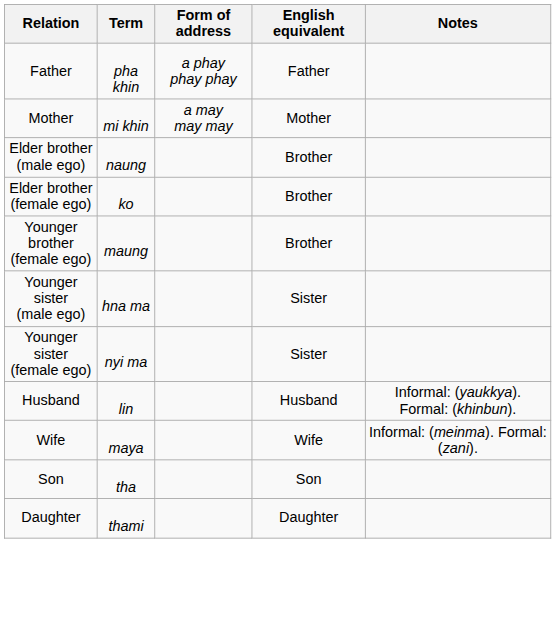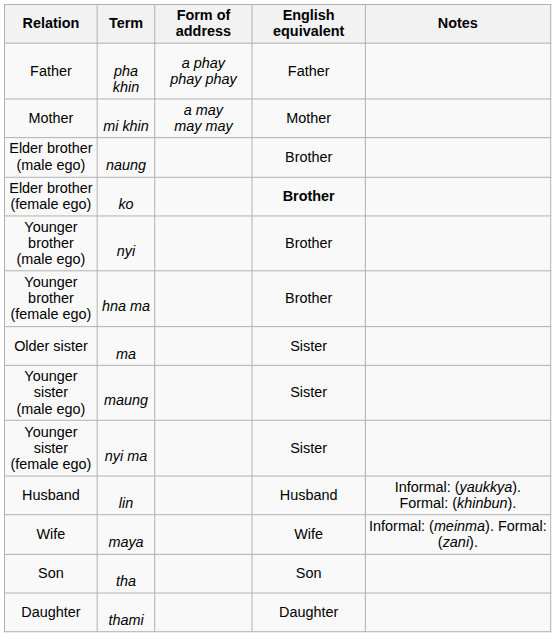Elder brother (female ego) | English equivalent: normal -> bold
+ row: Younger brother (male ego) | nyi | Brother
Younger brother (female ego) | Term: maung -> hna ma
+ row: Older sister | ma | Sister
Younger sister (male ego) | Term: hna ma -> maung
